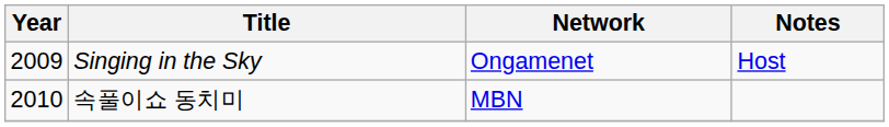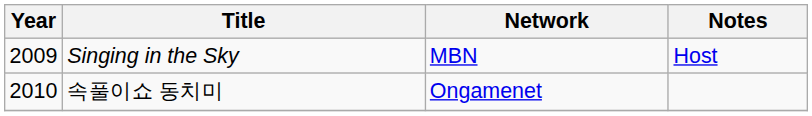Singing in the Sky | Network: Ongamenet -> MBN
속풀이쇼 동치미 | Network: MBN -> Ongamenet
